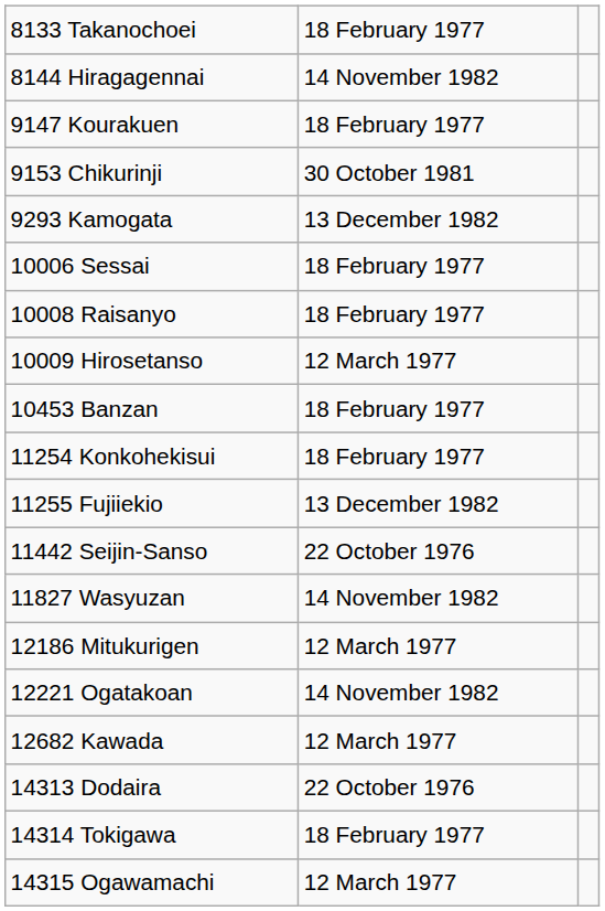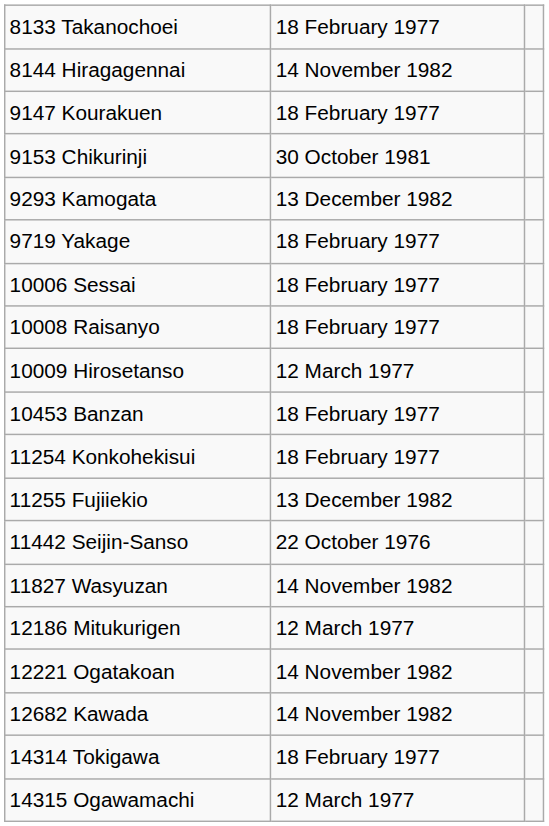+ row: 9719 Yakage | 18 February 1977
12682 Kawada | column 2: 12 March 1977 -> 14 November 1982
- row: 14313 Dodaira | 22 October 1976
